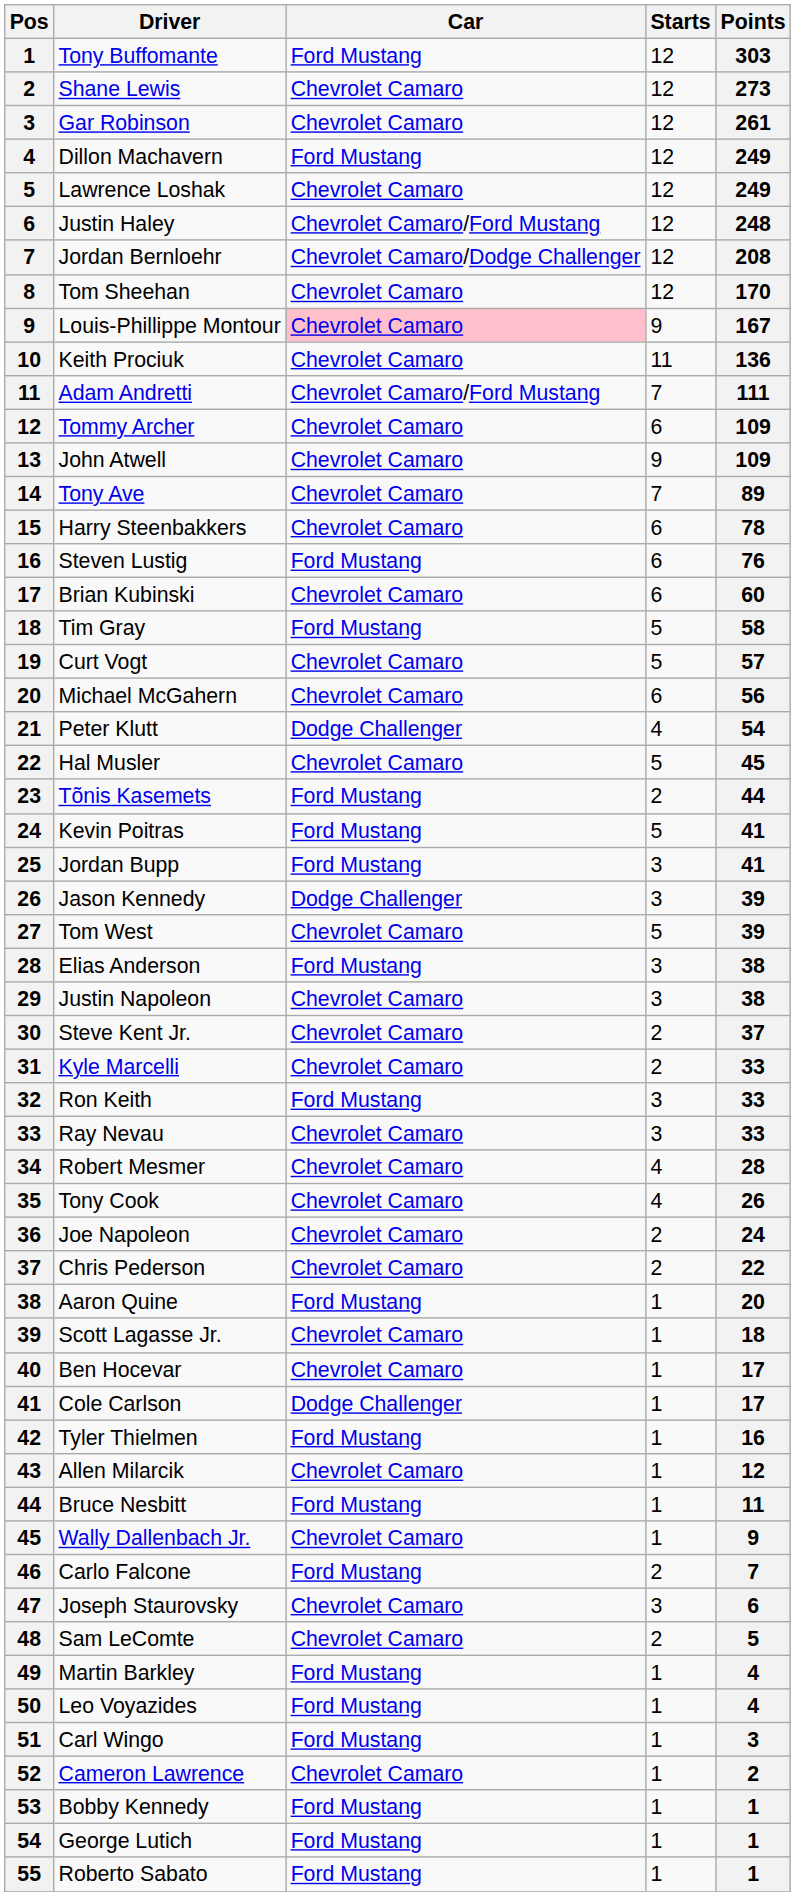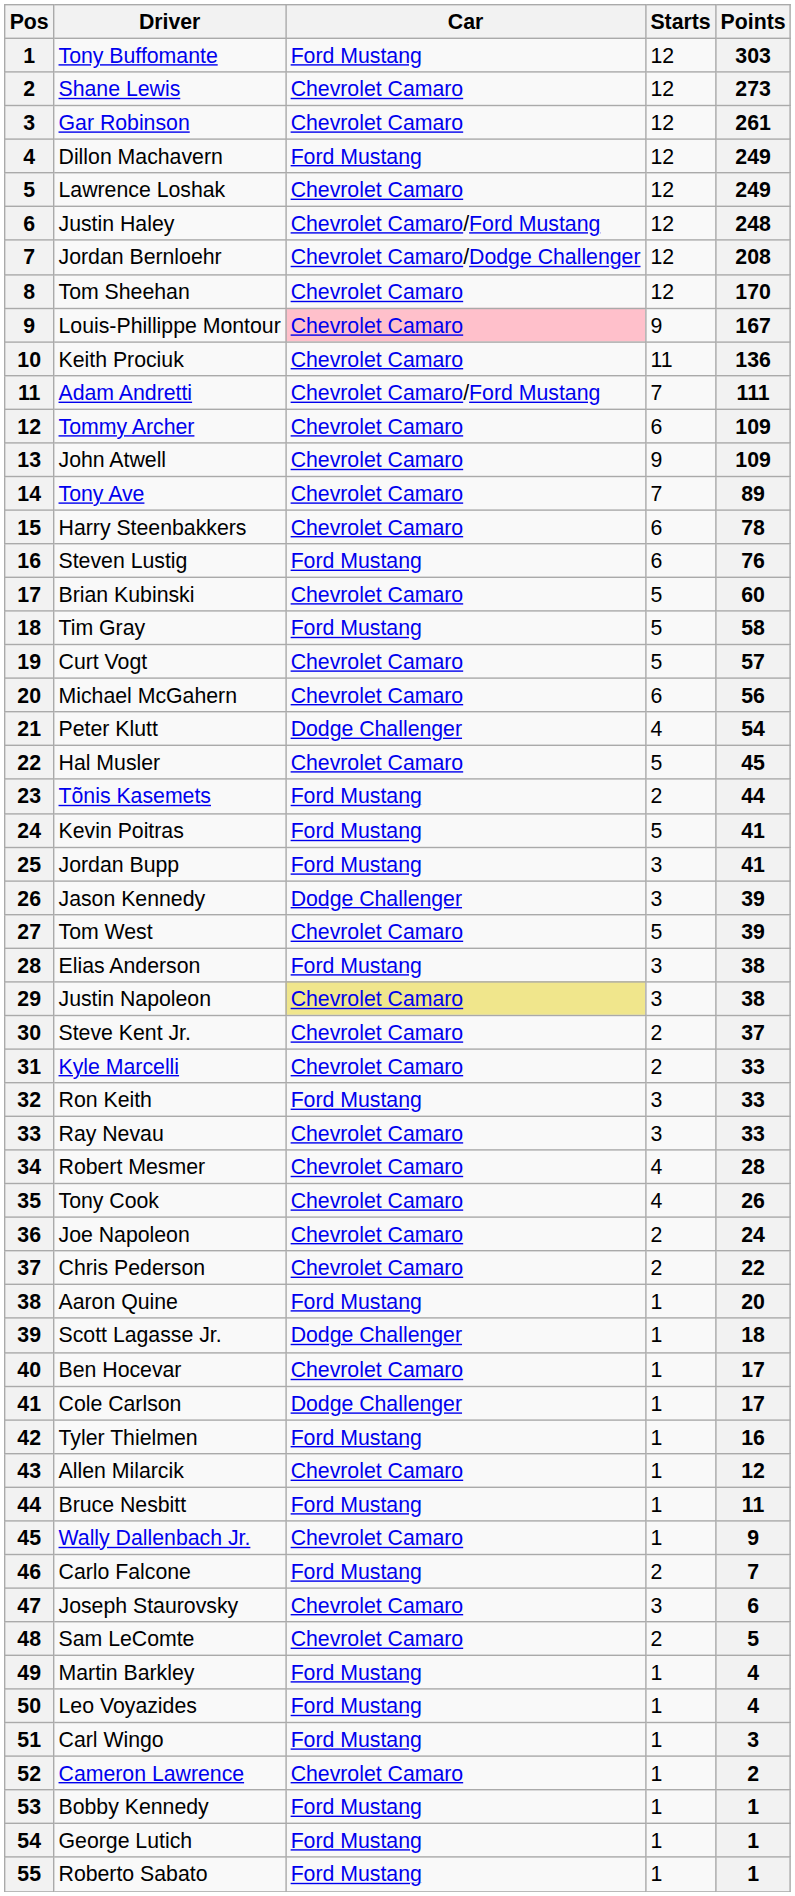Brian Kubinski | Starts: 6 -> 5
Justin Napoleon | Car: no background -> khaki background
Scott Lagasse Jr. | Car: Chevrolet Camaro -> Dodge Challenger
